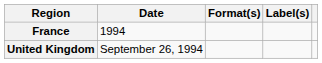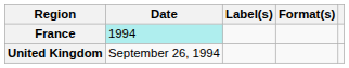columns swapped: Format(s) <-> Label(s)
France | Date: no background -> paleturquoise background
